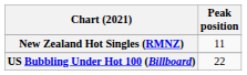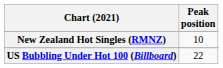New Zealand Hot Singles (RMNZ) | Peak position: 11 -> 10
